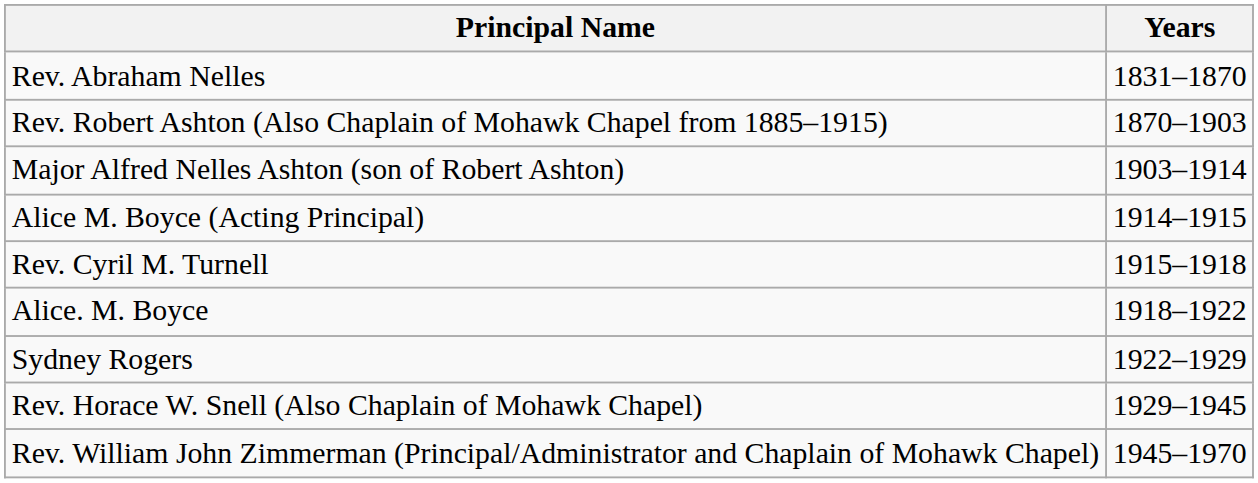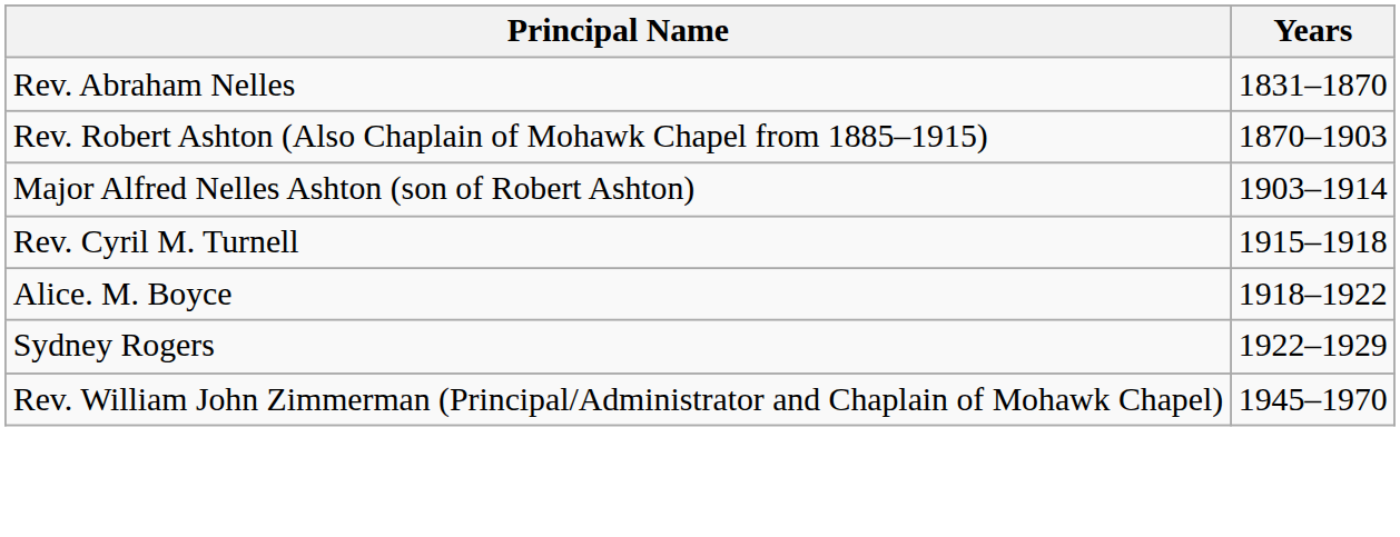- row: Alice M. Boyce (Acting Principal) | 1914–1915
- row: Rev. Horace W. Snell (Also Chaplain of Mohawk Chapel) | 1929–1945
